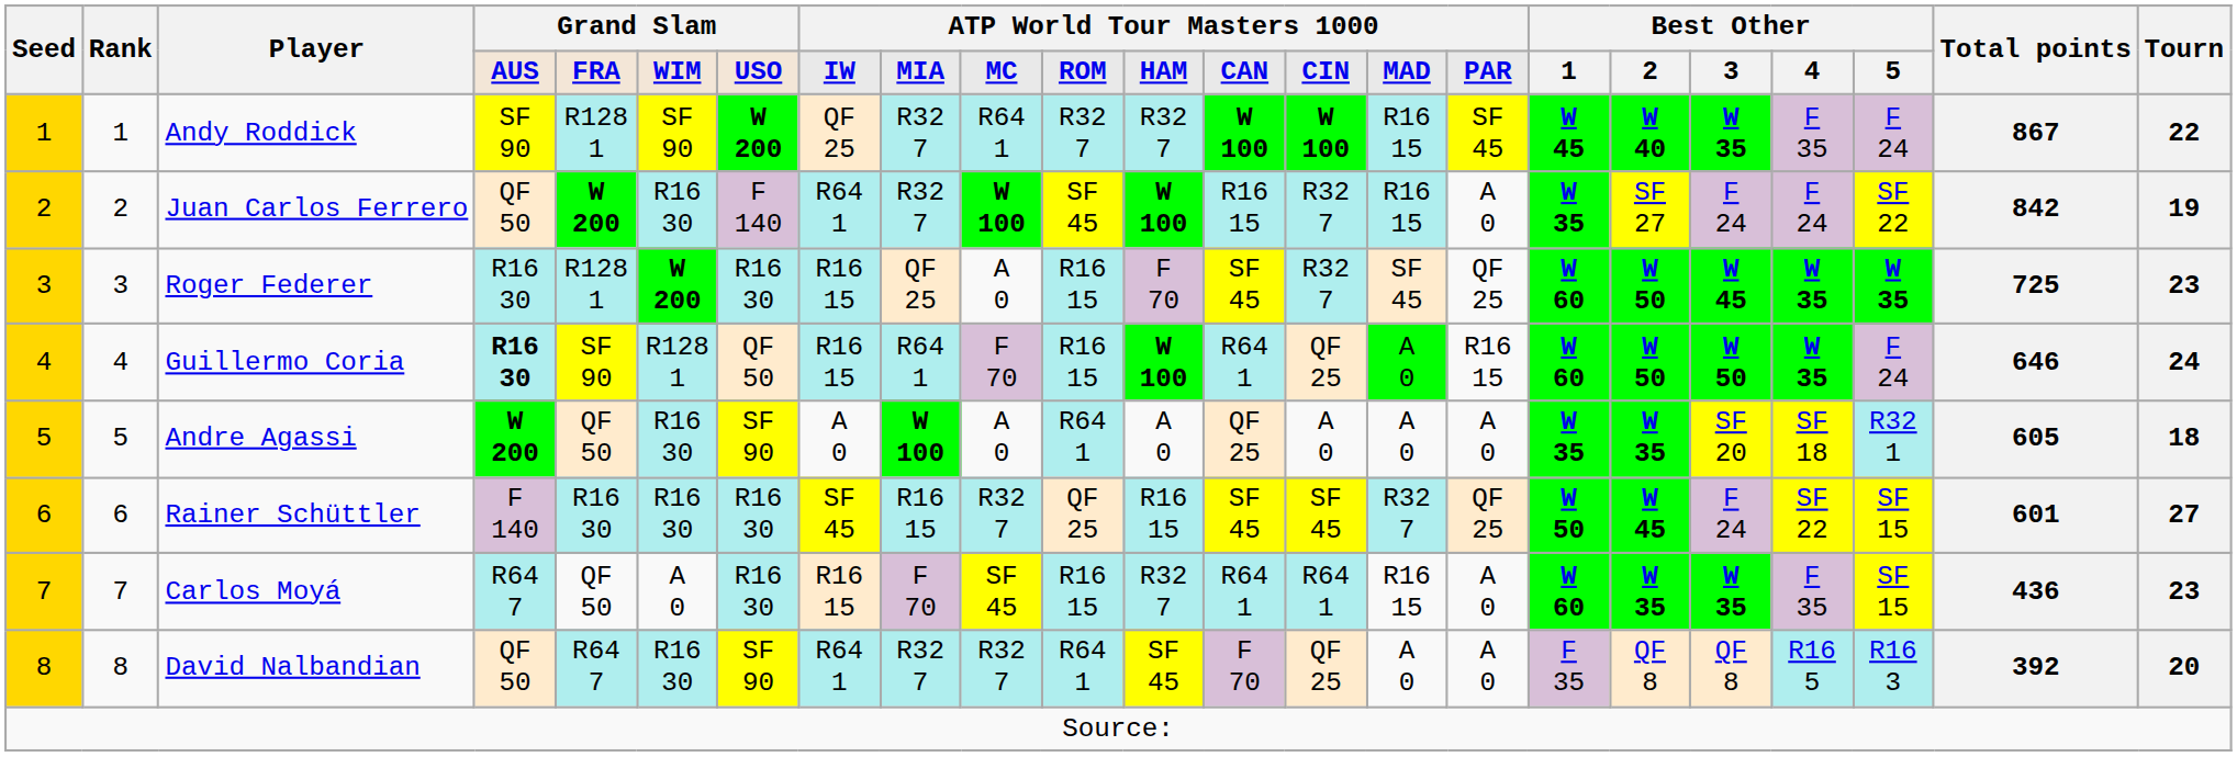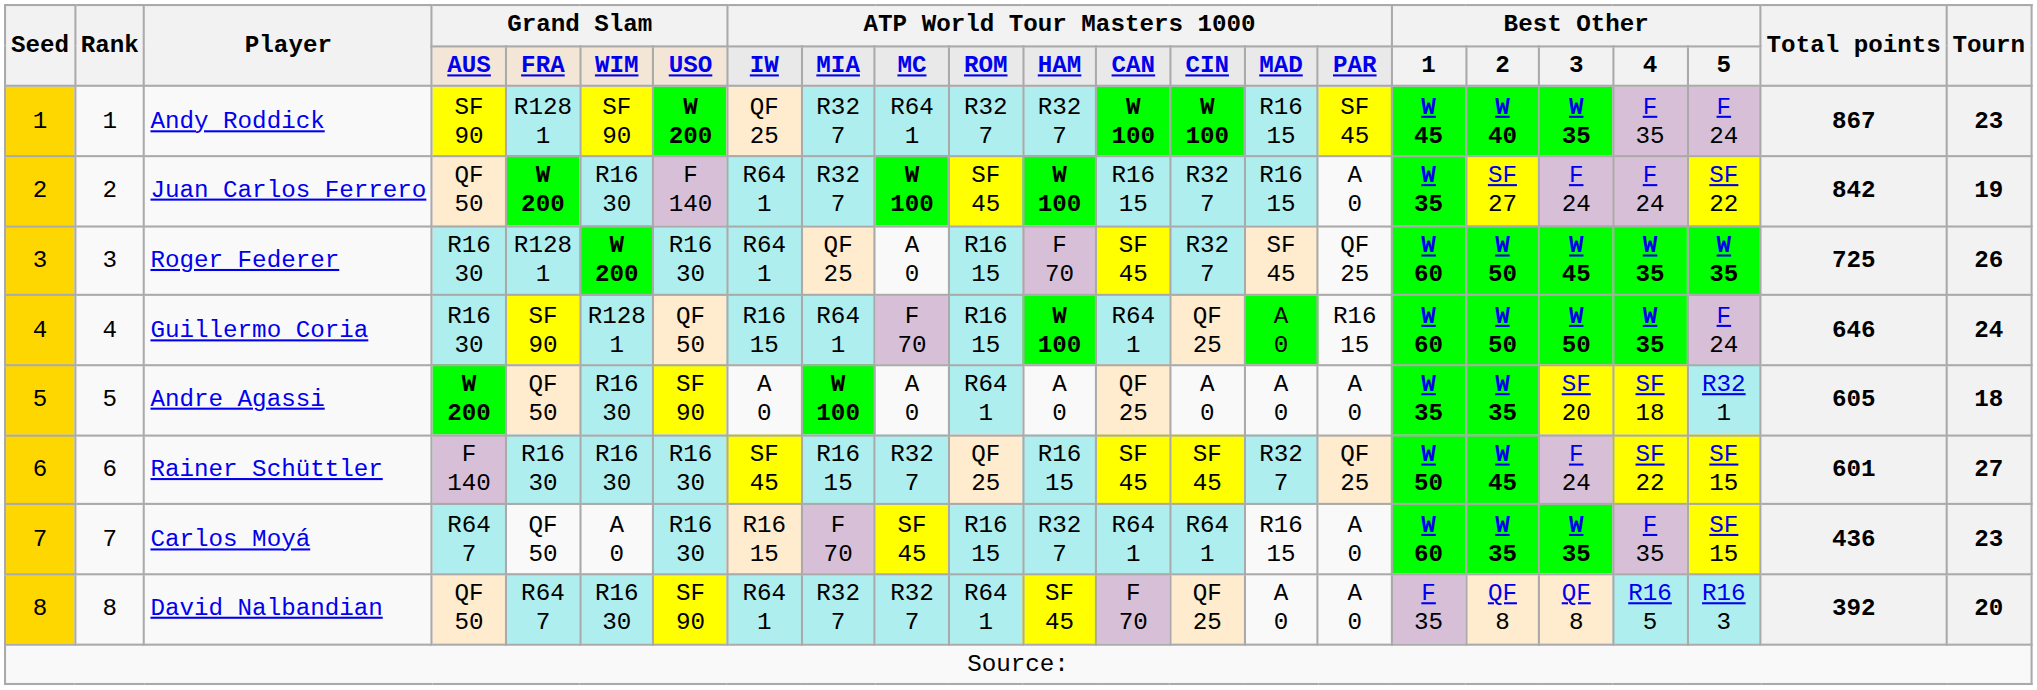Andy Roddick | Tourn: 22 -> 23
Roger Federer | column 8: R16 15 -> R64 1
Roger Federer | Tourn: 23 -> 26
Guillermo Coria | column 4: bold -> normal
